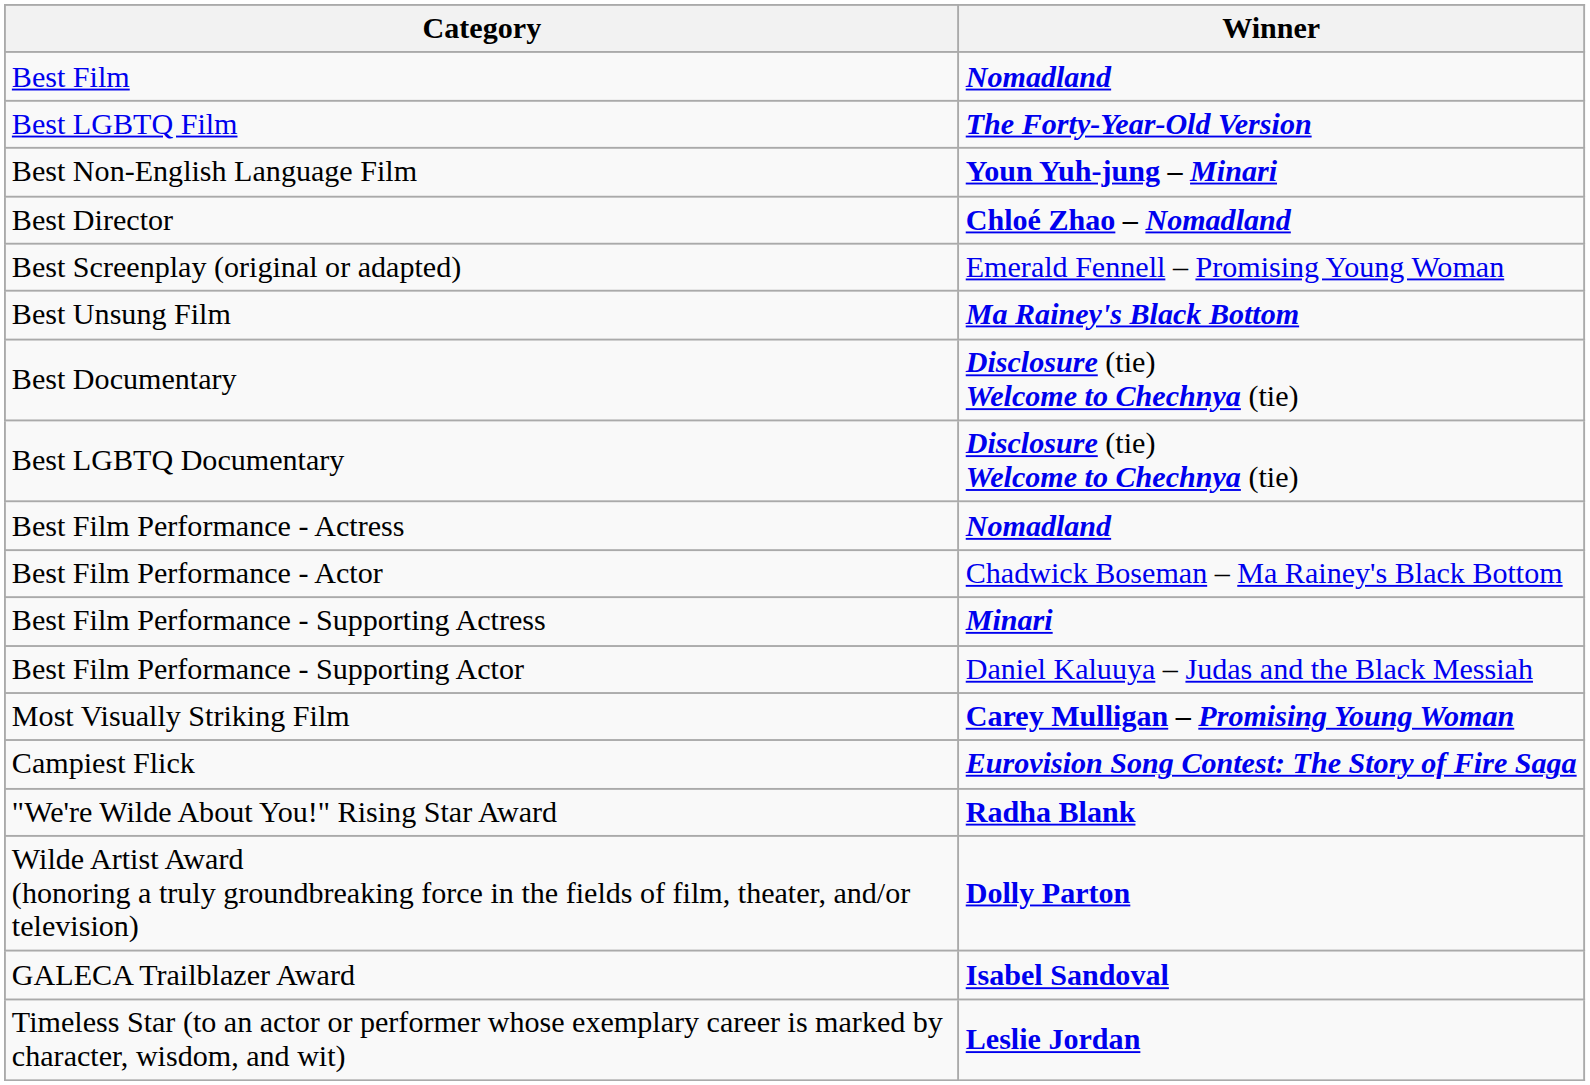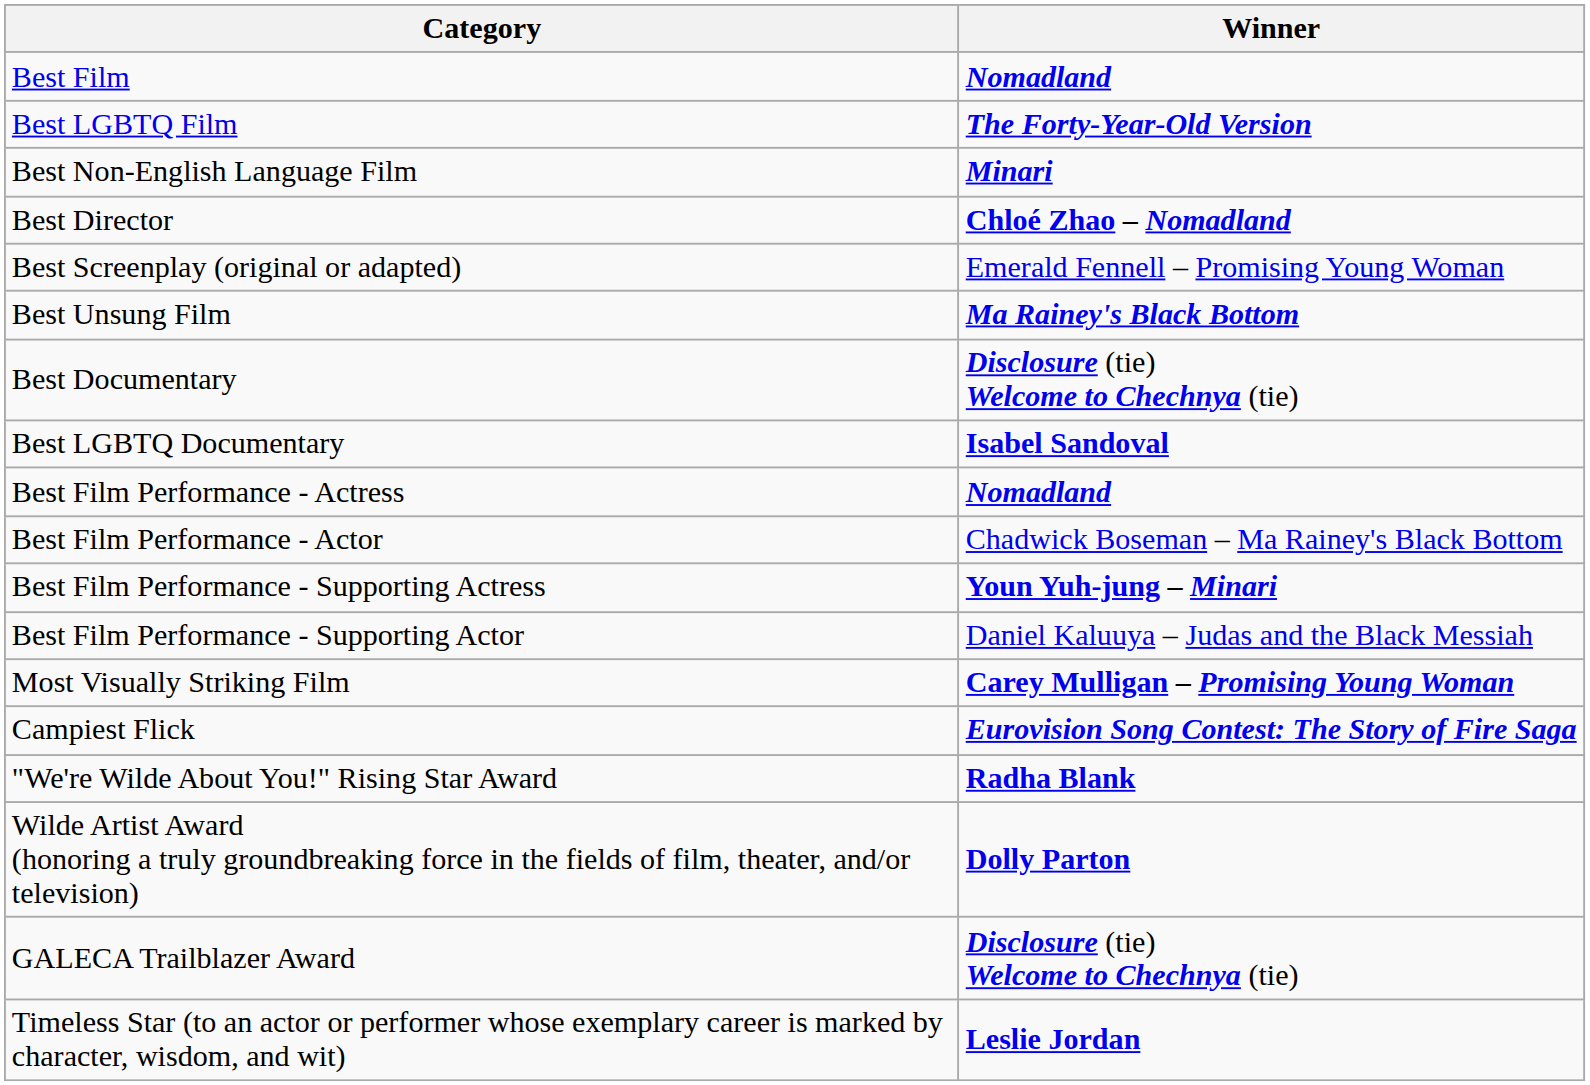Best Non-English Language Film | Winner: Youn Yuh-jung – Minari -> Minari
Best LGBTQ Documentary | Winner: Disclosure (tie) Welcome to Chechnya (tie) -> Isabel Sandoval
Best Film Performance - Supporting Actress | Winner: Minari -> Youn Yuh-jung – Minari
GALECA Trailblazer Award | Winner: Isabel Sandoval -> Disclosure (tie) Welcome to Chechnya (tie)
